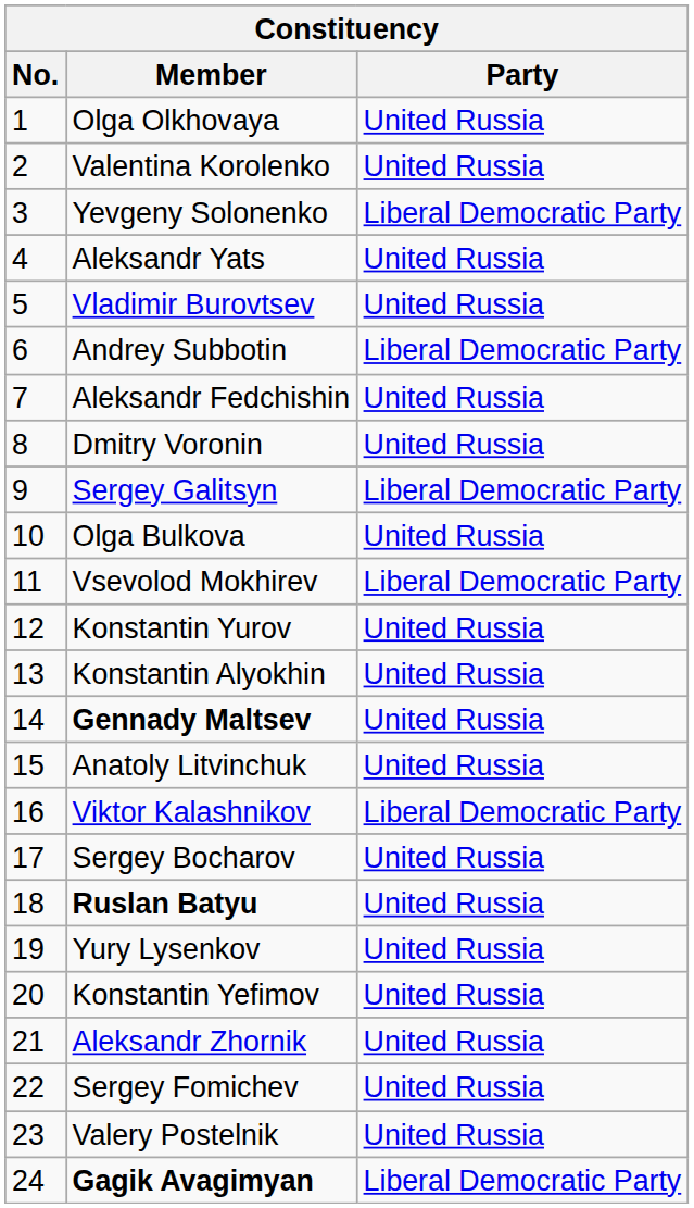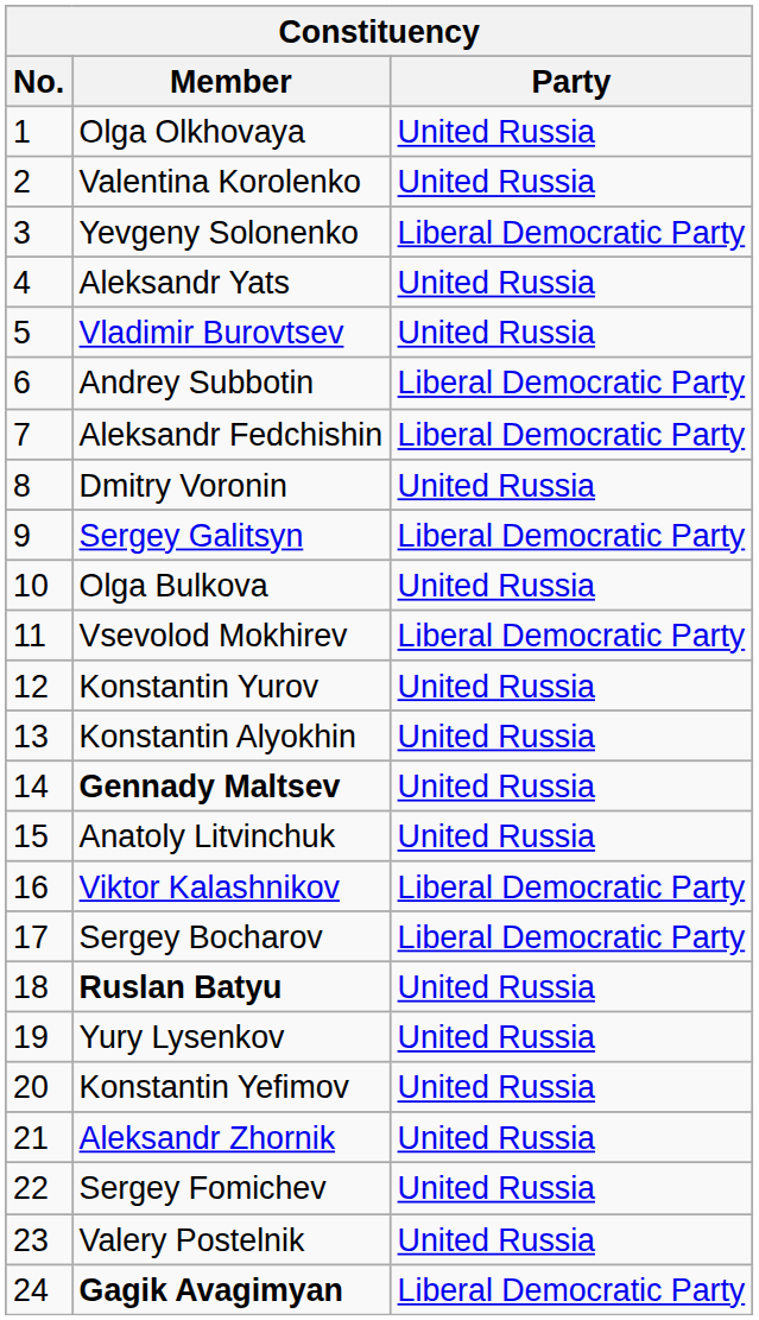Aleksandr Fedchishin | Party: United Russia -> Liberal Democratic Party
Sergey Bocharov | Party: United Russia -> Liberal Democratic Party
